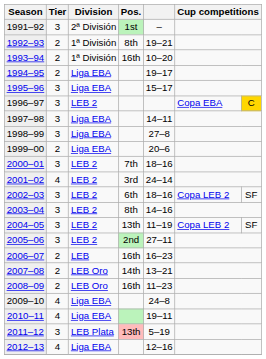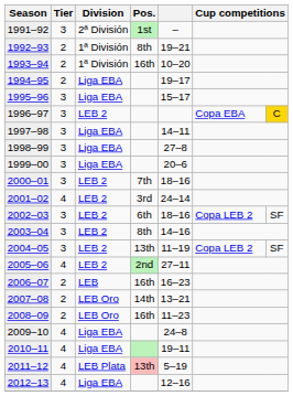1999–00 | Tier: 2 -> 3
2005–06 | Tier: 3 -> 4
2011–12 | Tier: 3 -> 4
